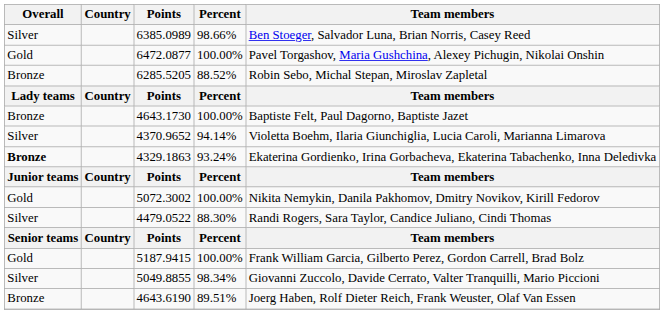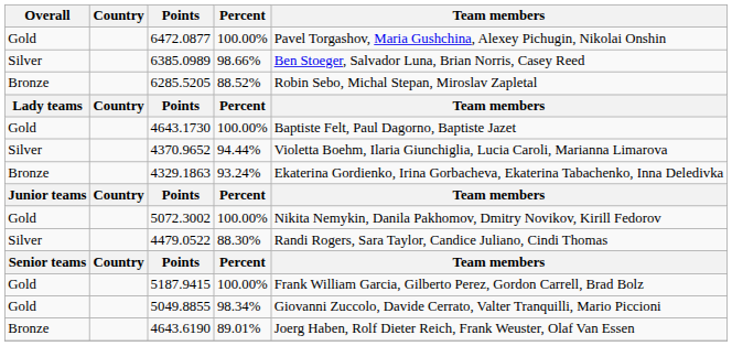rows swapped: 6472.0877 <-> 6385.0989
4643.1730 | Overall: Bronze -> Gold
4370.9652 | Percent: 94.14% -> 94.44%
4329.1863 | Overall: bold -> normal
5049.8855 | Overall: Silver -> Gold
4643.6190 | Percent: 89.51% -> 89.01%
